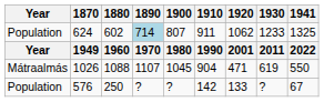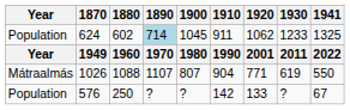624 | 1900: 807 -> 1045
1026 | 1900: 1045 -> 807
1026 | 1920: 471 -> 771
